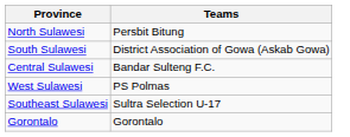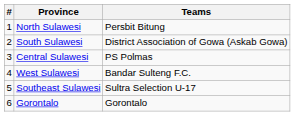+ column: # | 1 | 2 | 3 | 4 | 5 | 6
Central Sulawesi | Teams: Bandar Sulteng F.C. -> PS Polmas
West Sulawesi | Teams: PS Polmas -> Bandar Sulteng F.C.
